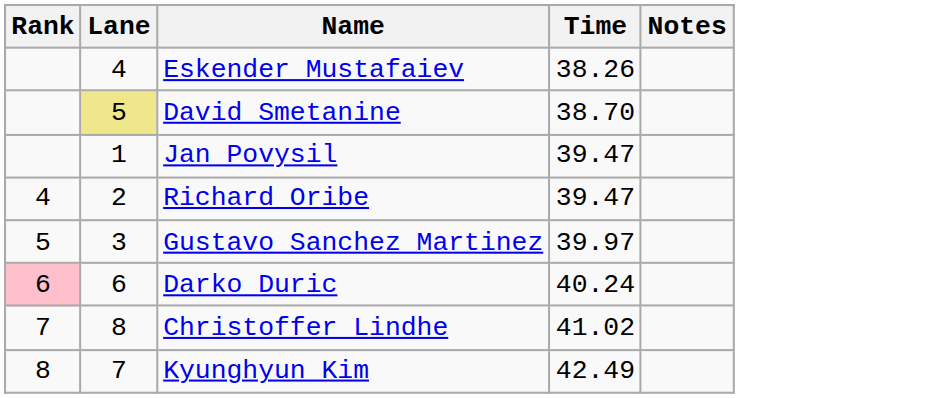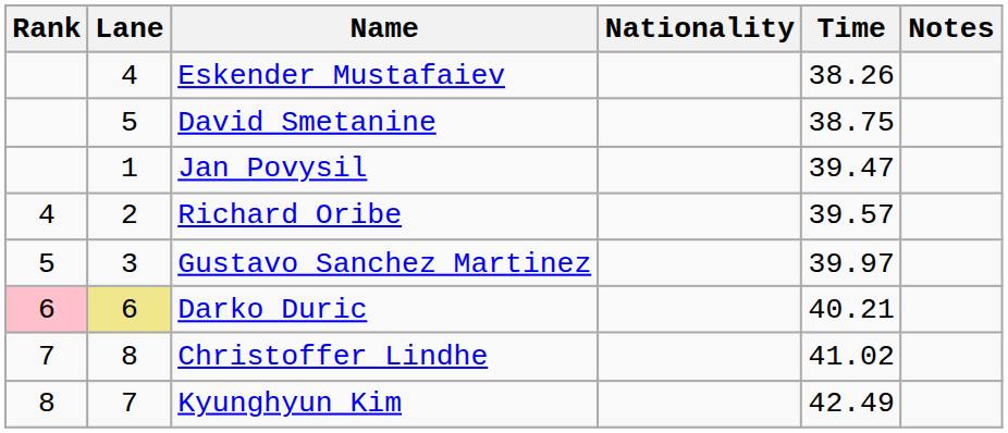+ column: Nationality
David Smetanine | Lane: khaki background -> no background
David Smetanine | Time: 38.70 -> 38.75
Richard Oribe | Time: 39.47 -> 39.57
Darko Duric | Lane: no background -> khaki background
Darko Duric | Time: 40.24 -> 40.21
